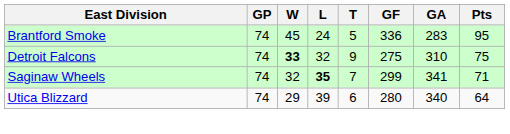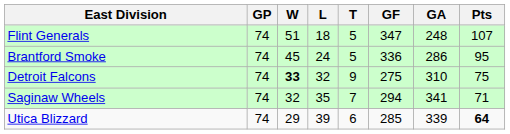+ row: Flint Generals | 74 | 51 | 18 | 5 | 347 | 248 | 107
Brantford Smoke | GA: 283 -> 286
Saginaw Wheels | L: bold -> normal
Saginaw Wheels | GF: 299 -> 294
Utica Blizzard | GF: 280 -> 285
Utica Blizzard | GA: 340 -> 339
Utica Blizzard | Pts: normal -> bold
